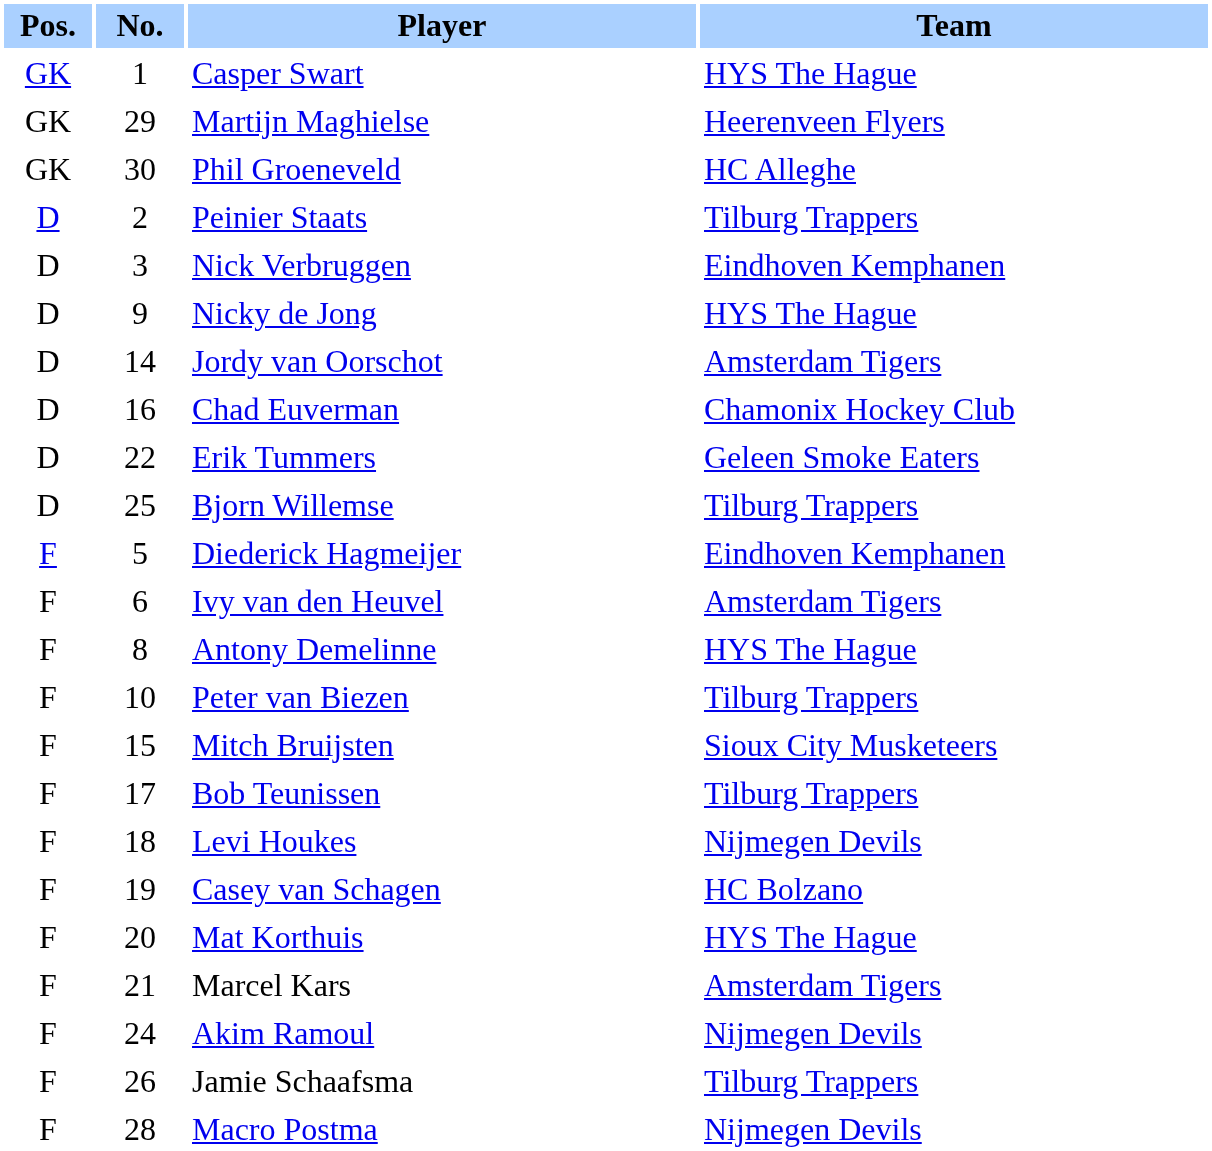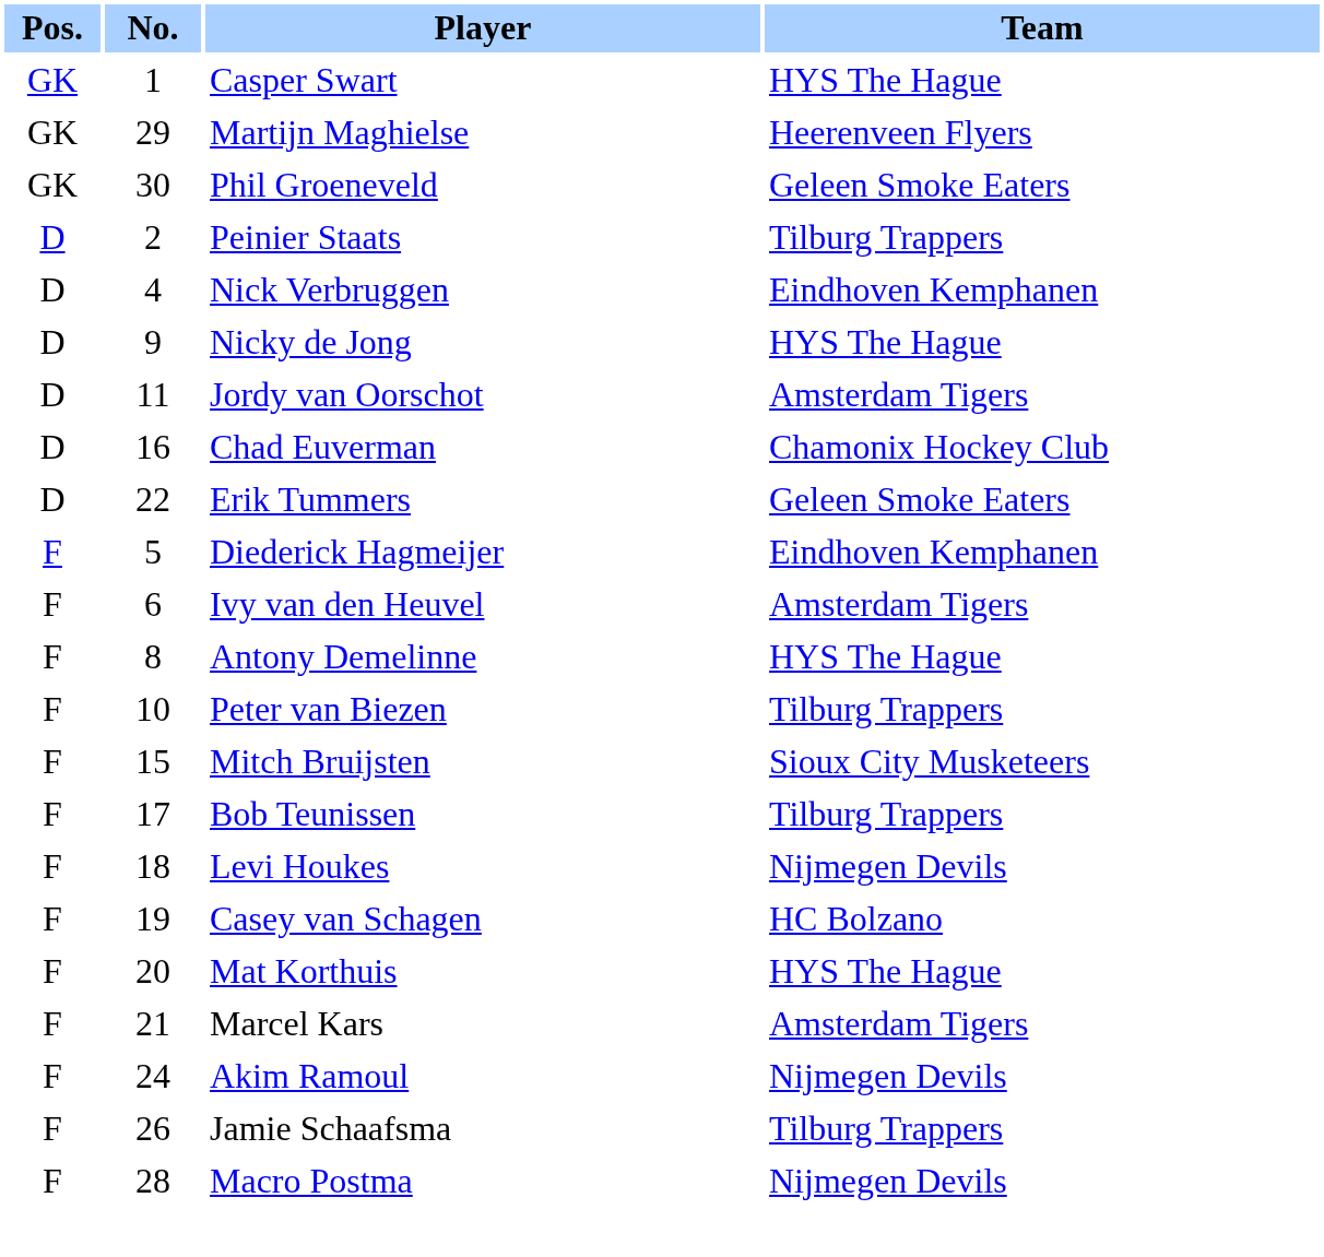Phil Groeneveld | Team: HC Alleghe -> Geleen Smoke Eaters
Nick Verbruggen | No.: 3 -> 4
Jordy van Oorschot | No.: 14 -> 11
- row: D | 25 | Bjorn Willemse | Tilburg Trappers
